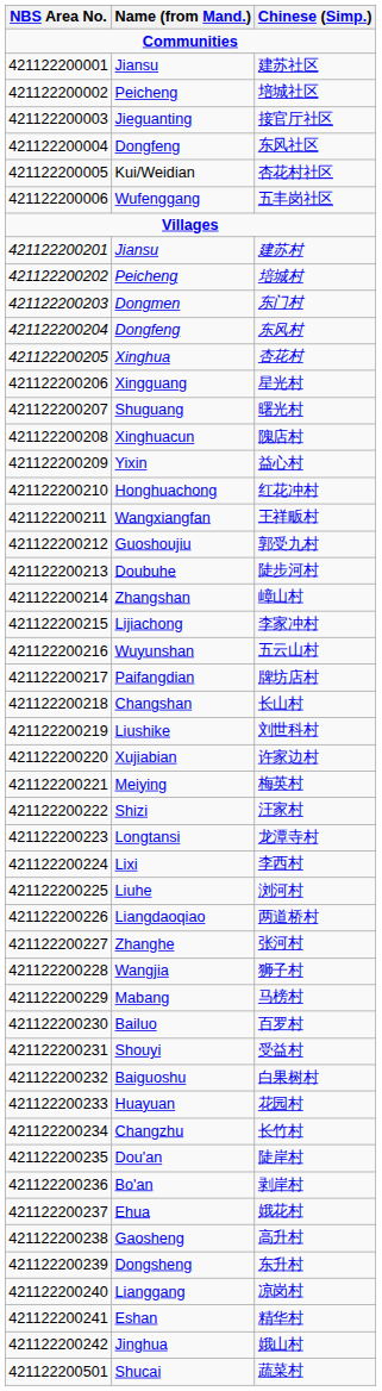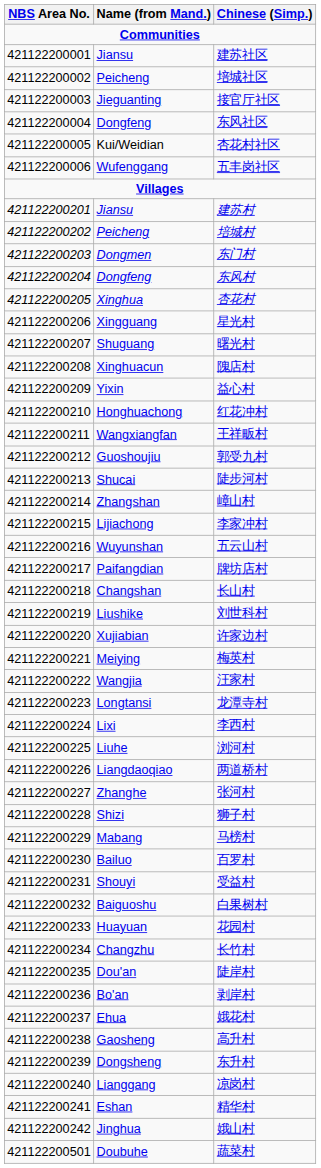陡步河村 | Name (from Mand.): Doubuhe -> Shucai
汪家村 | Name (from Mand.): Shizi -> Wangjia
狮子村 | Name (from Mand.): Wangjia -> Shizi
蔬菜村 | Name (from Mand.): Shucai -> Doubuhe
